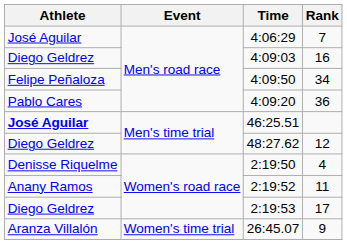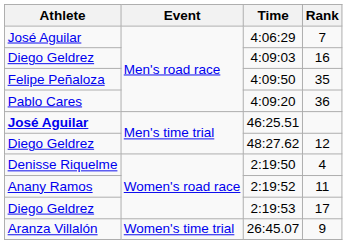4:09:50 | Rank: 34 -> 35
